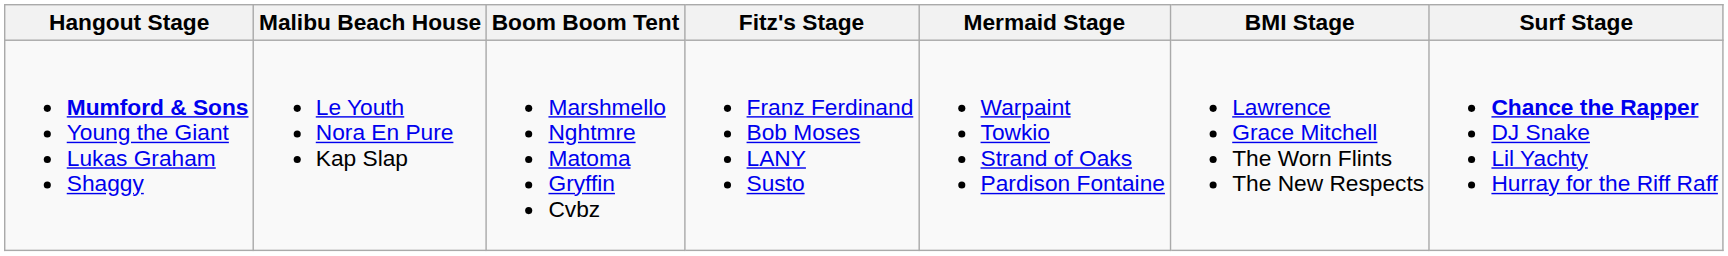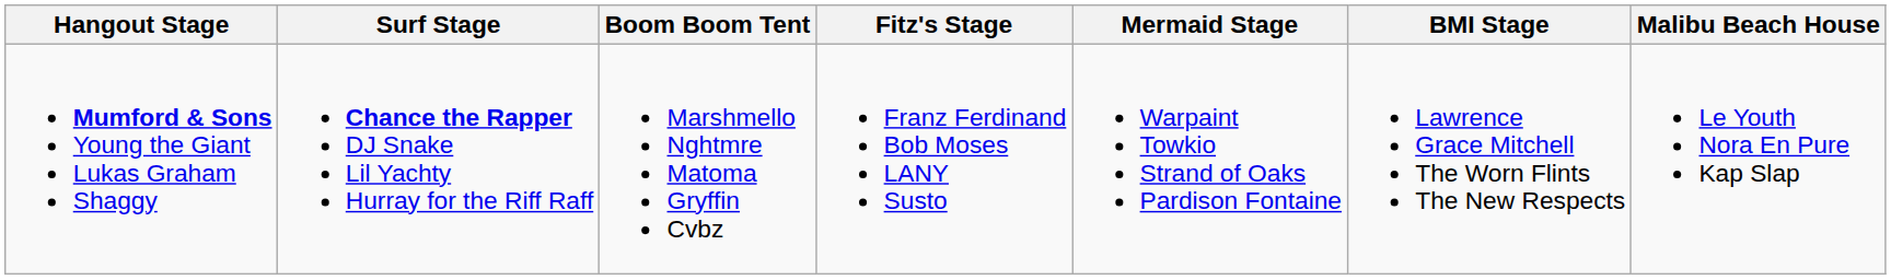columns swapped: Surf Stage <-> Malibu Beach House
